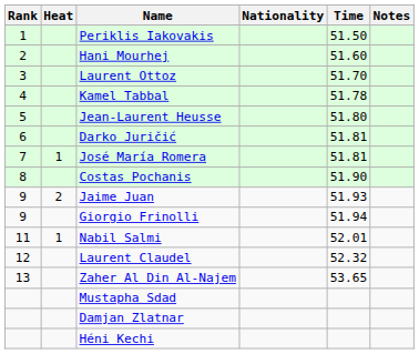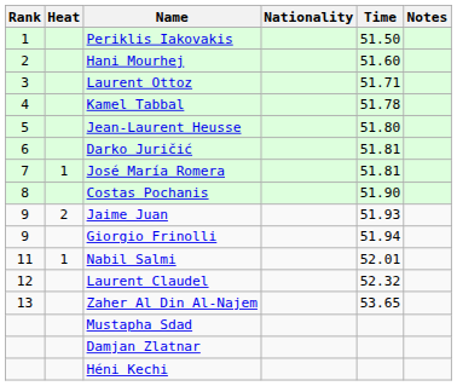Laurent Ottoz | Time: 51.70 -> 51.71
